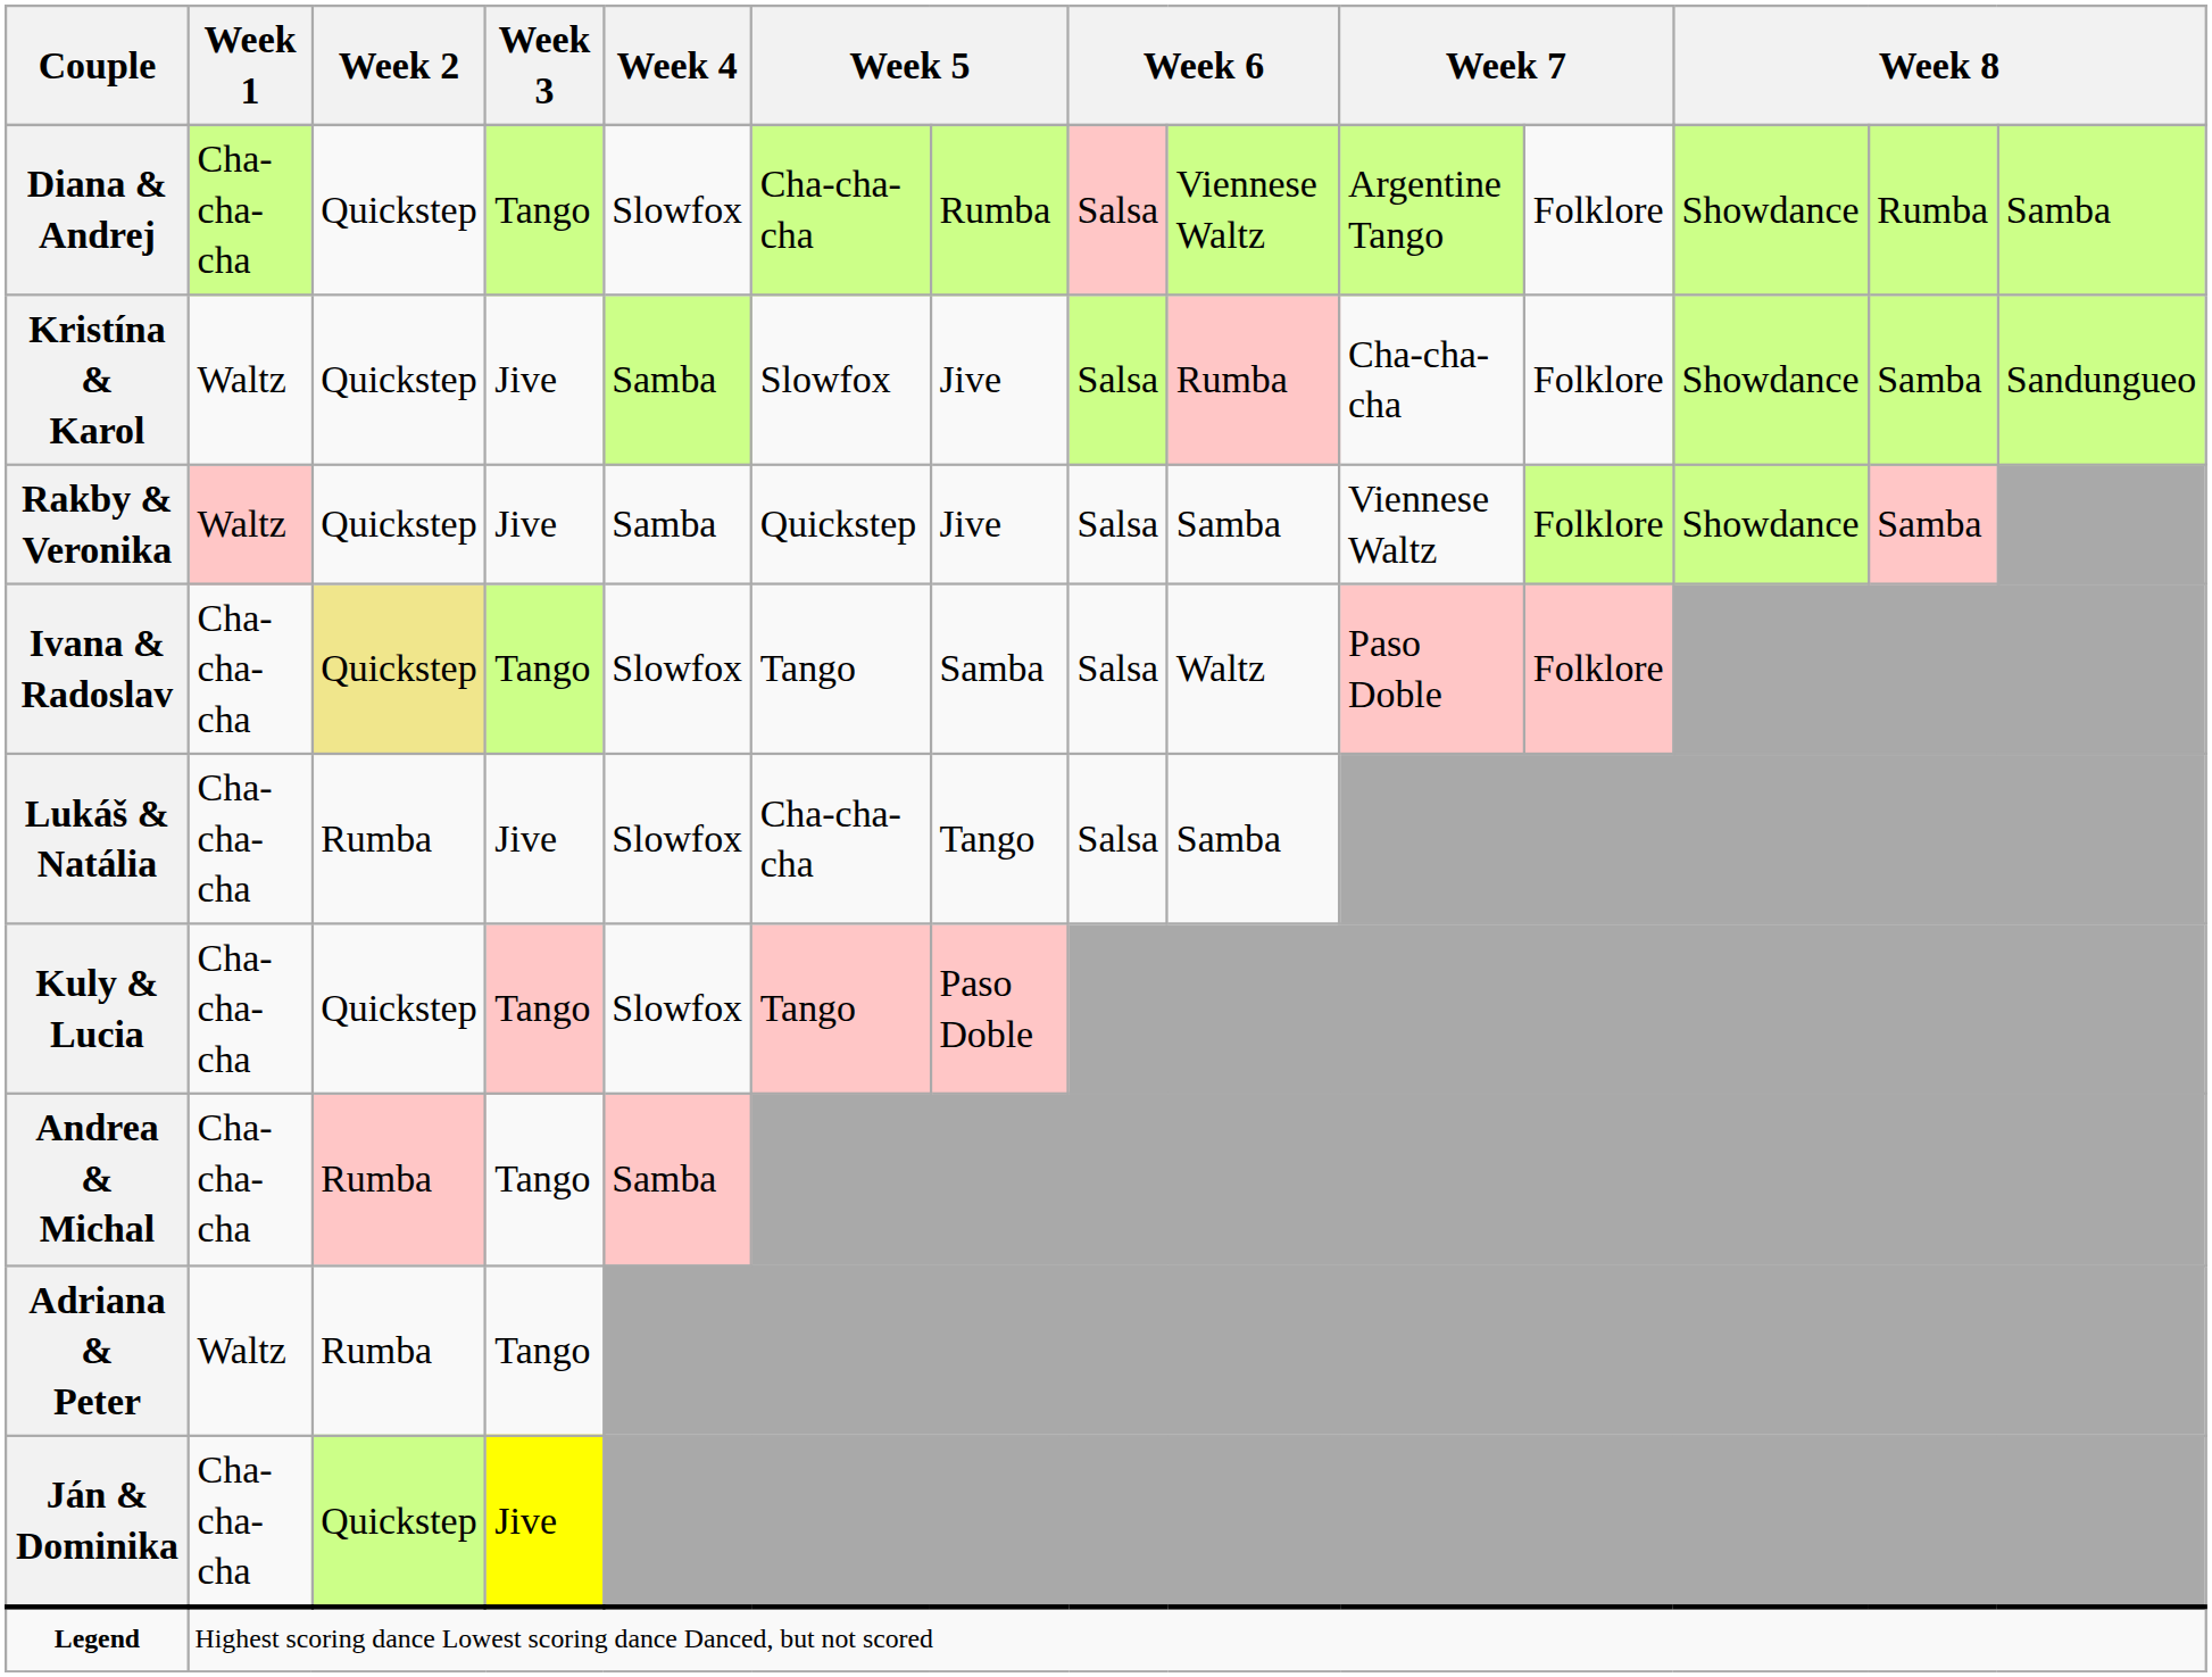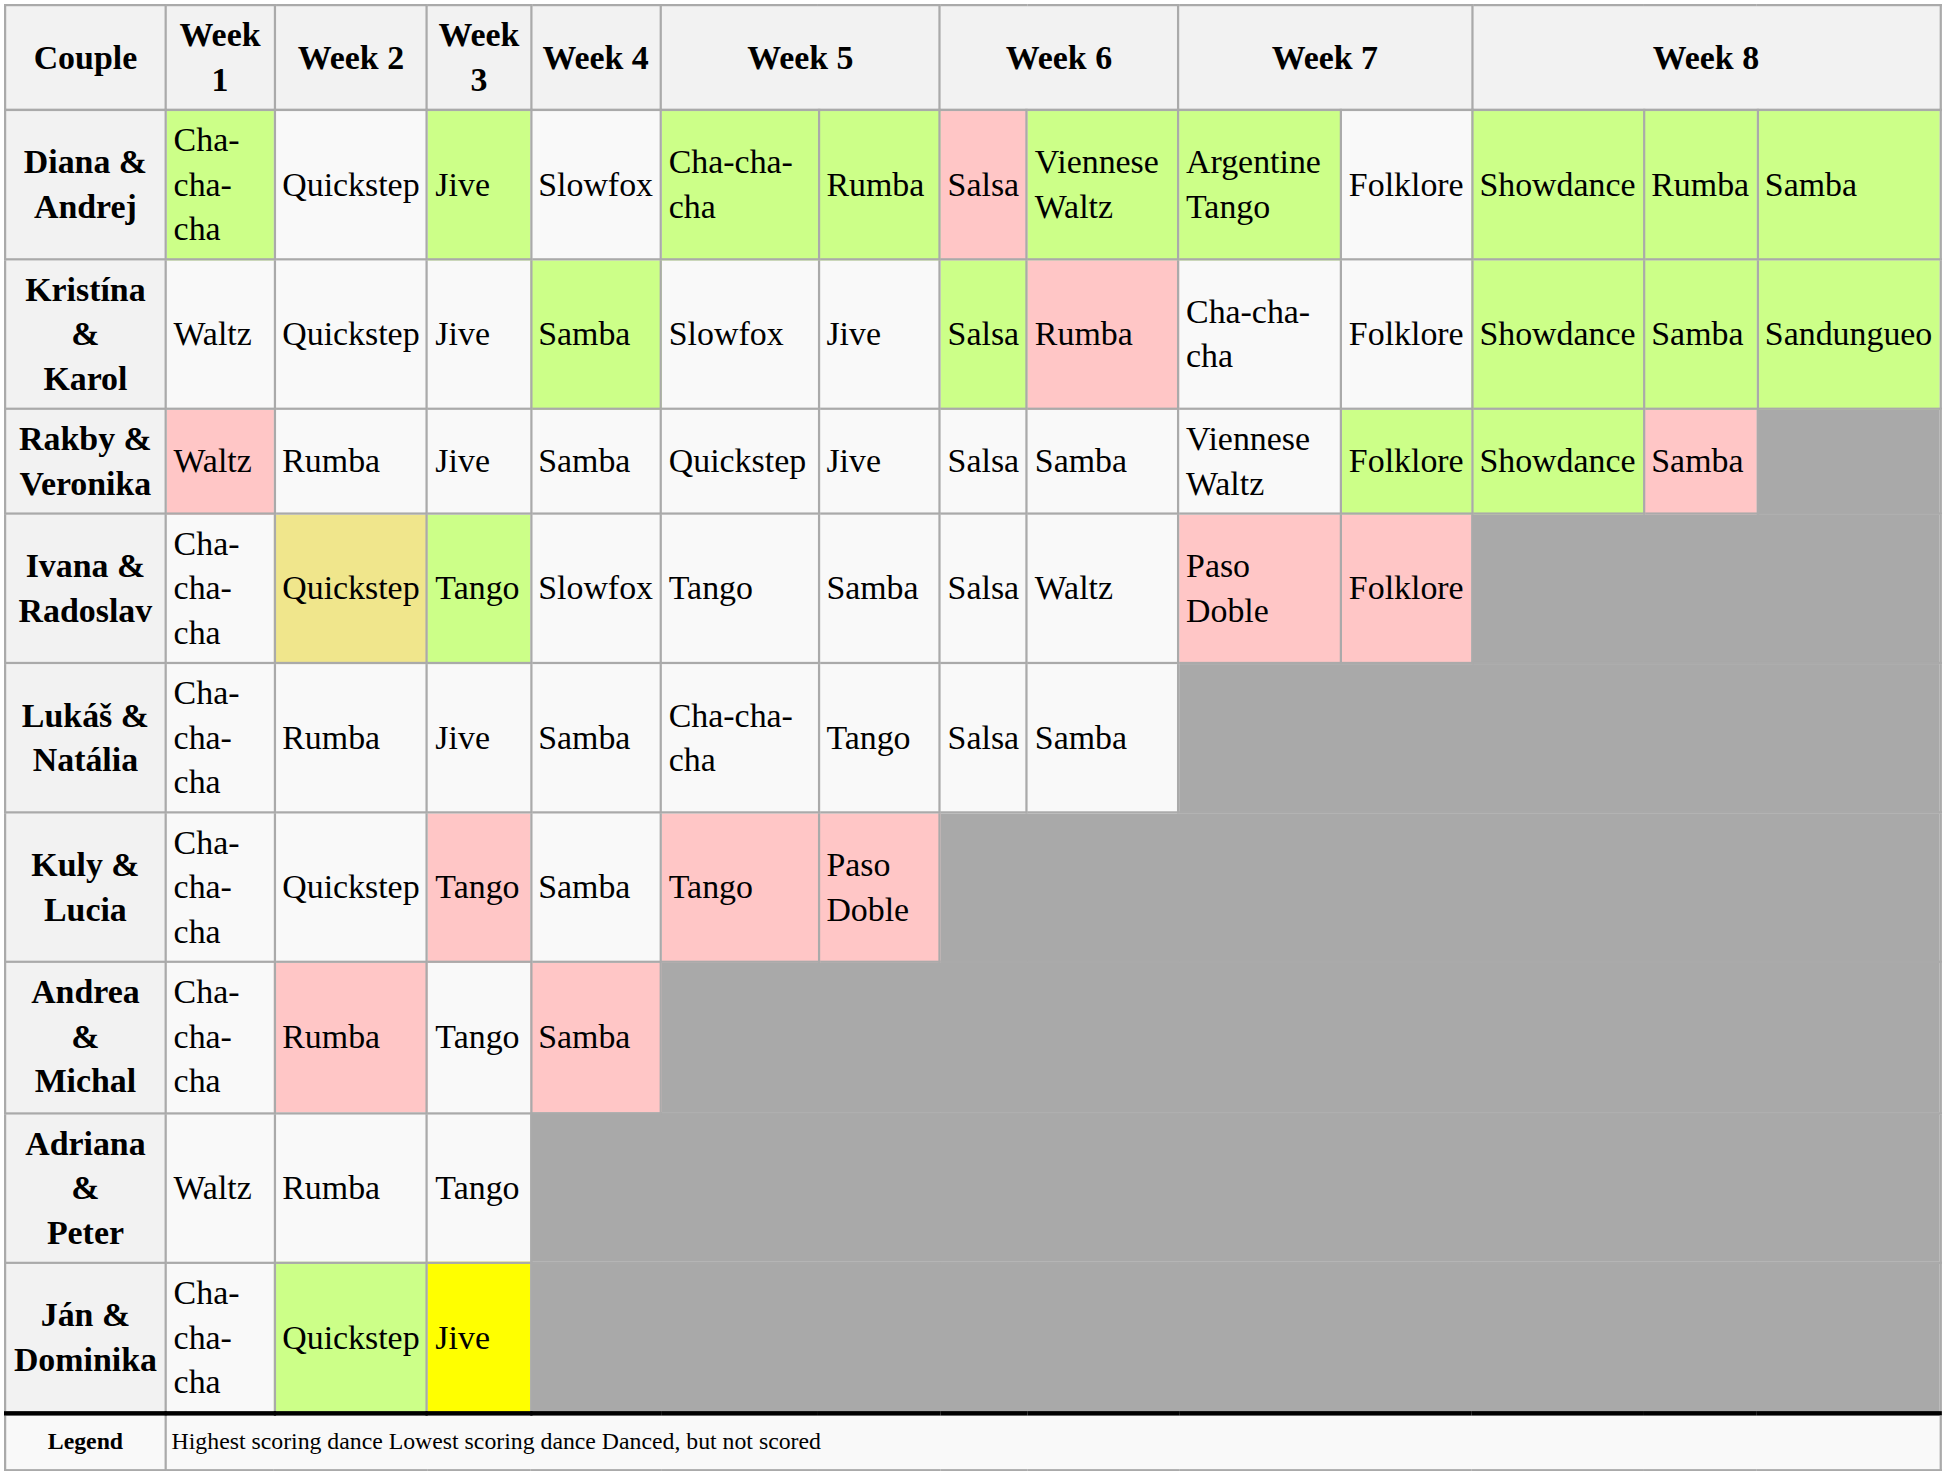Diana & Andrej | Week 3: Tango -> Jive
Rakby & Veronika | Week 2: Quickstep -> Rumba
Lukáš & Natália | Week 4: Slowfox -> Samba
Kuly & Lucia | Week 4: Slowfox -> Samba
